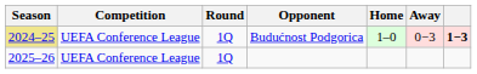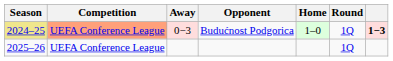columns swapped: Round <-> Away
Budućnost Podgorica | Competition: no background -> lightsalmon background
